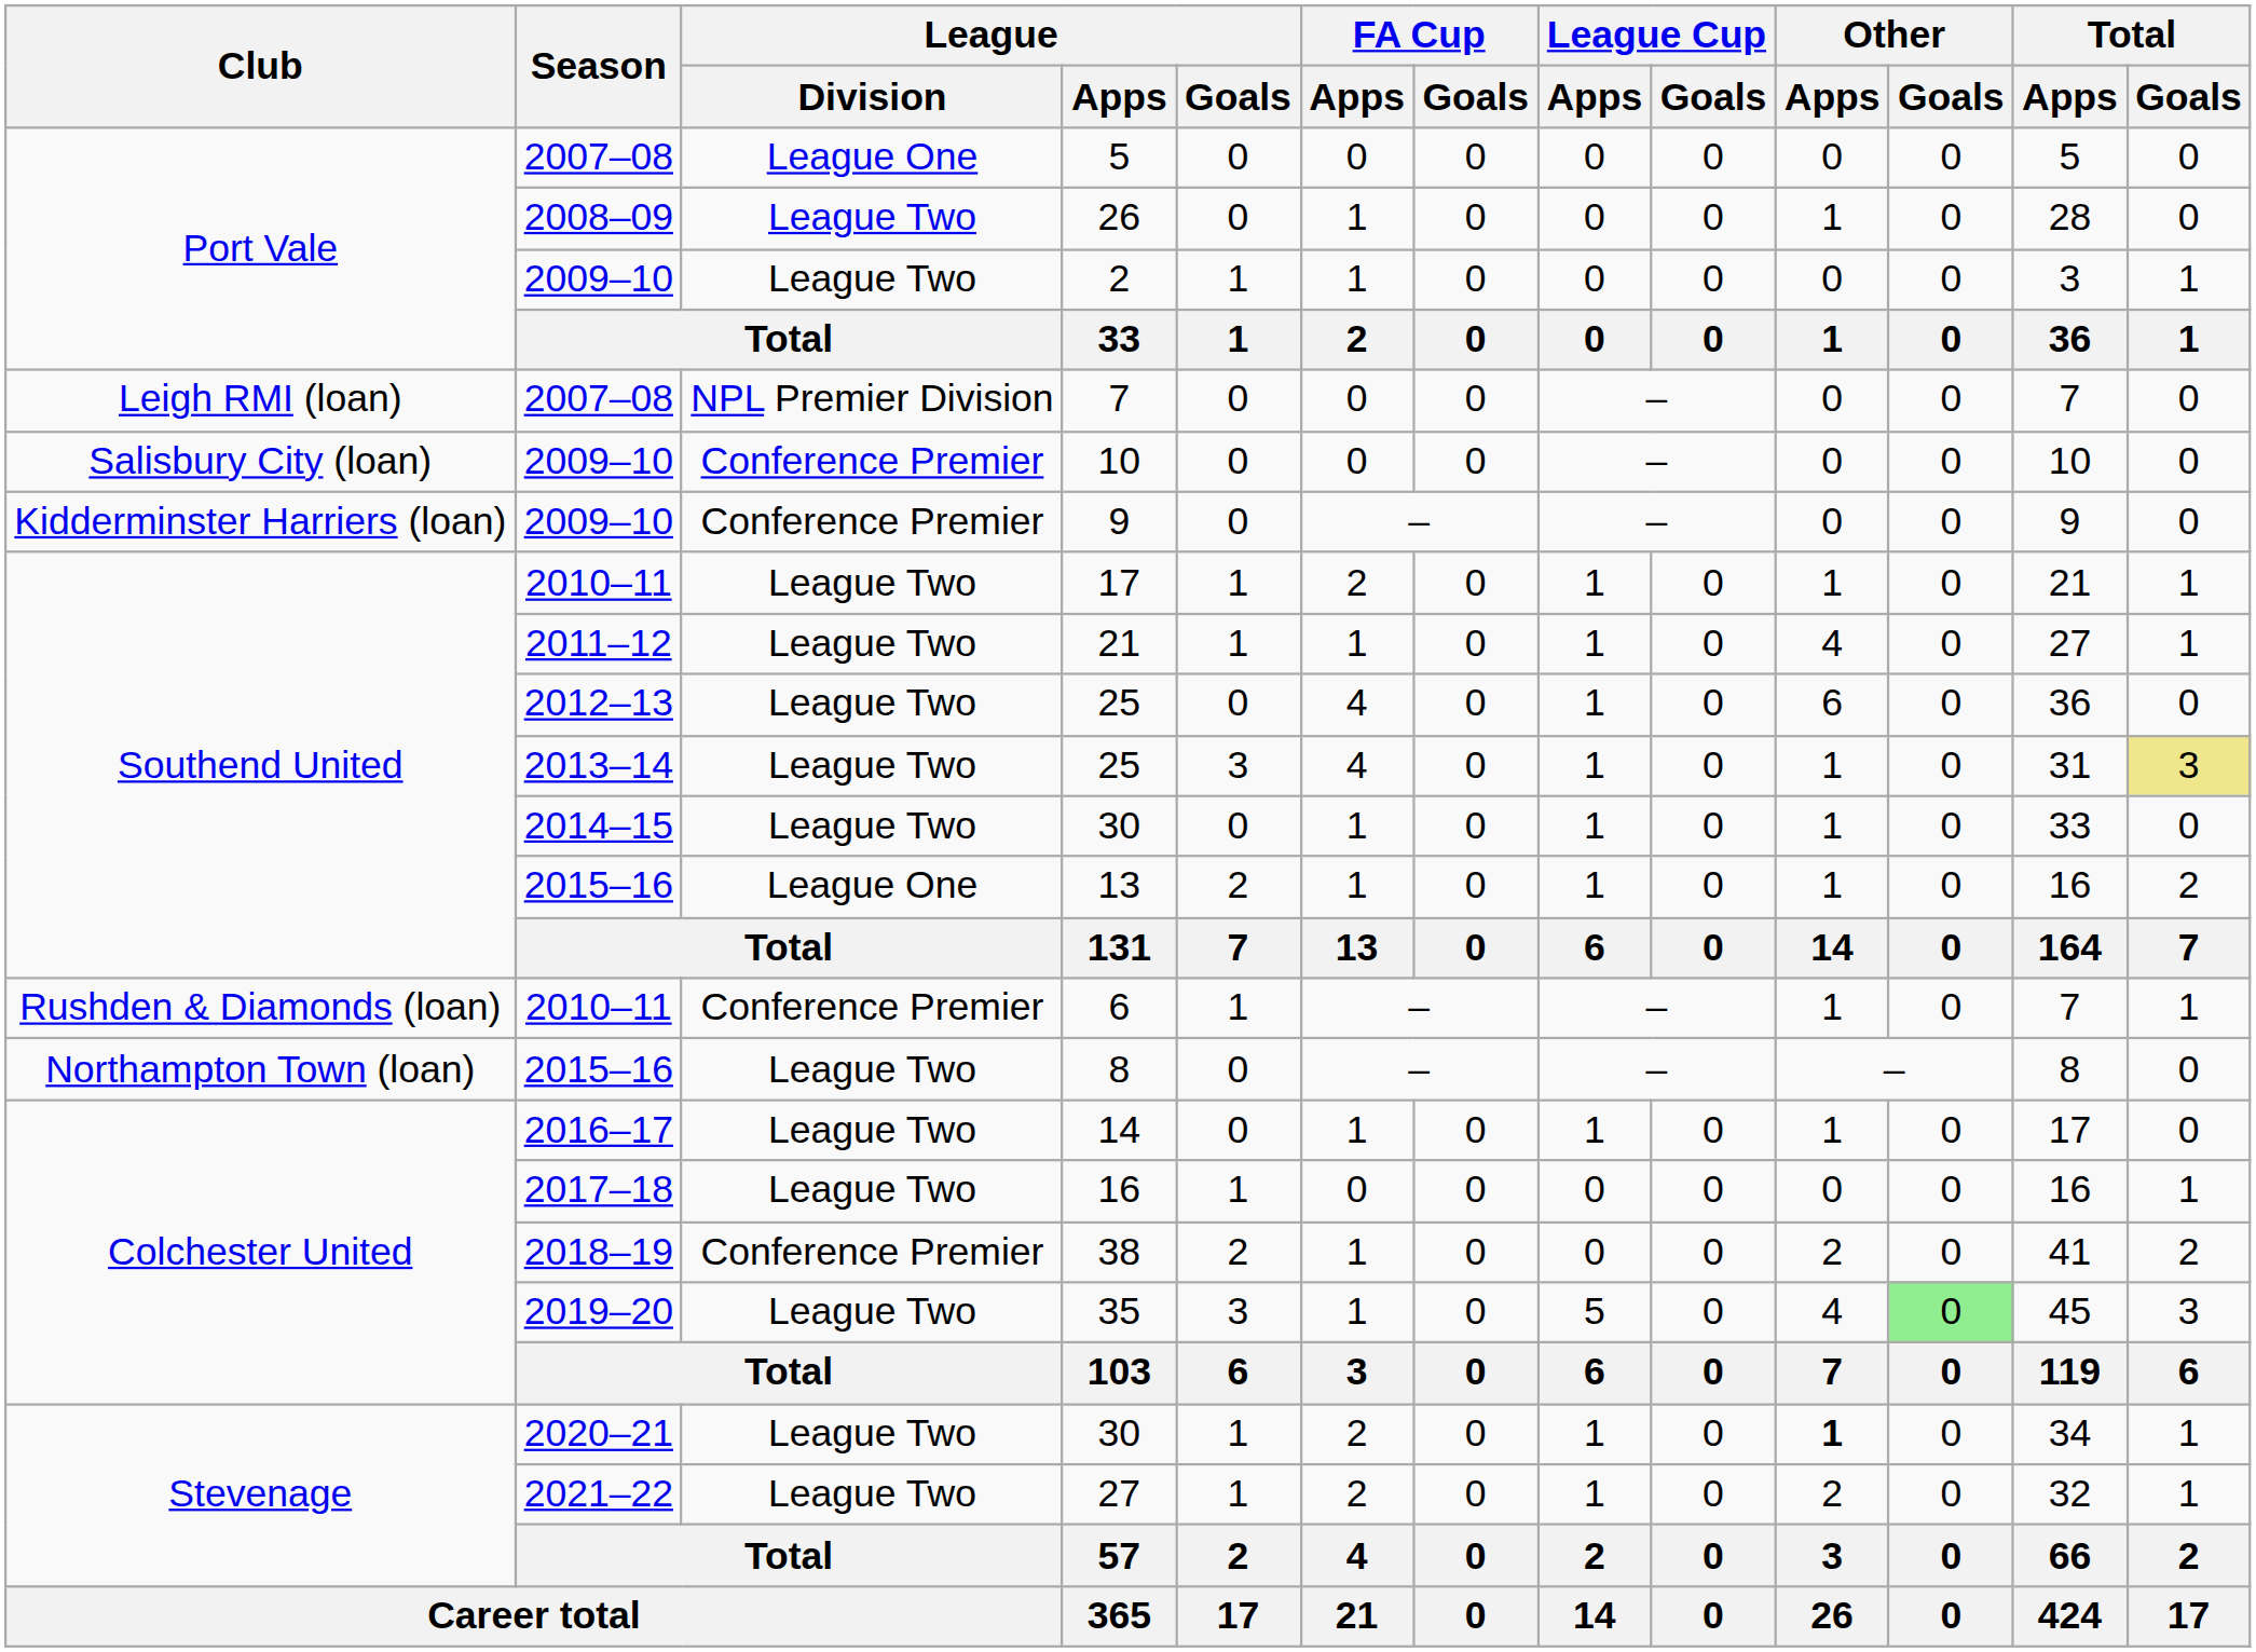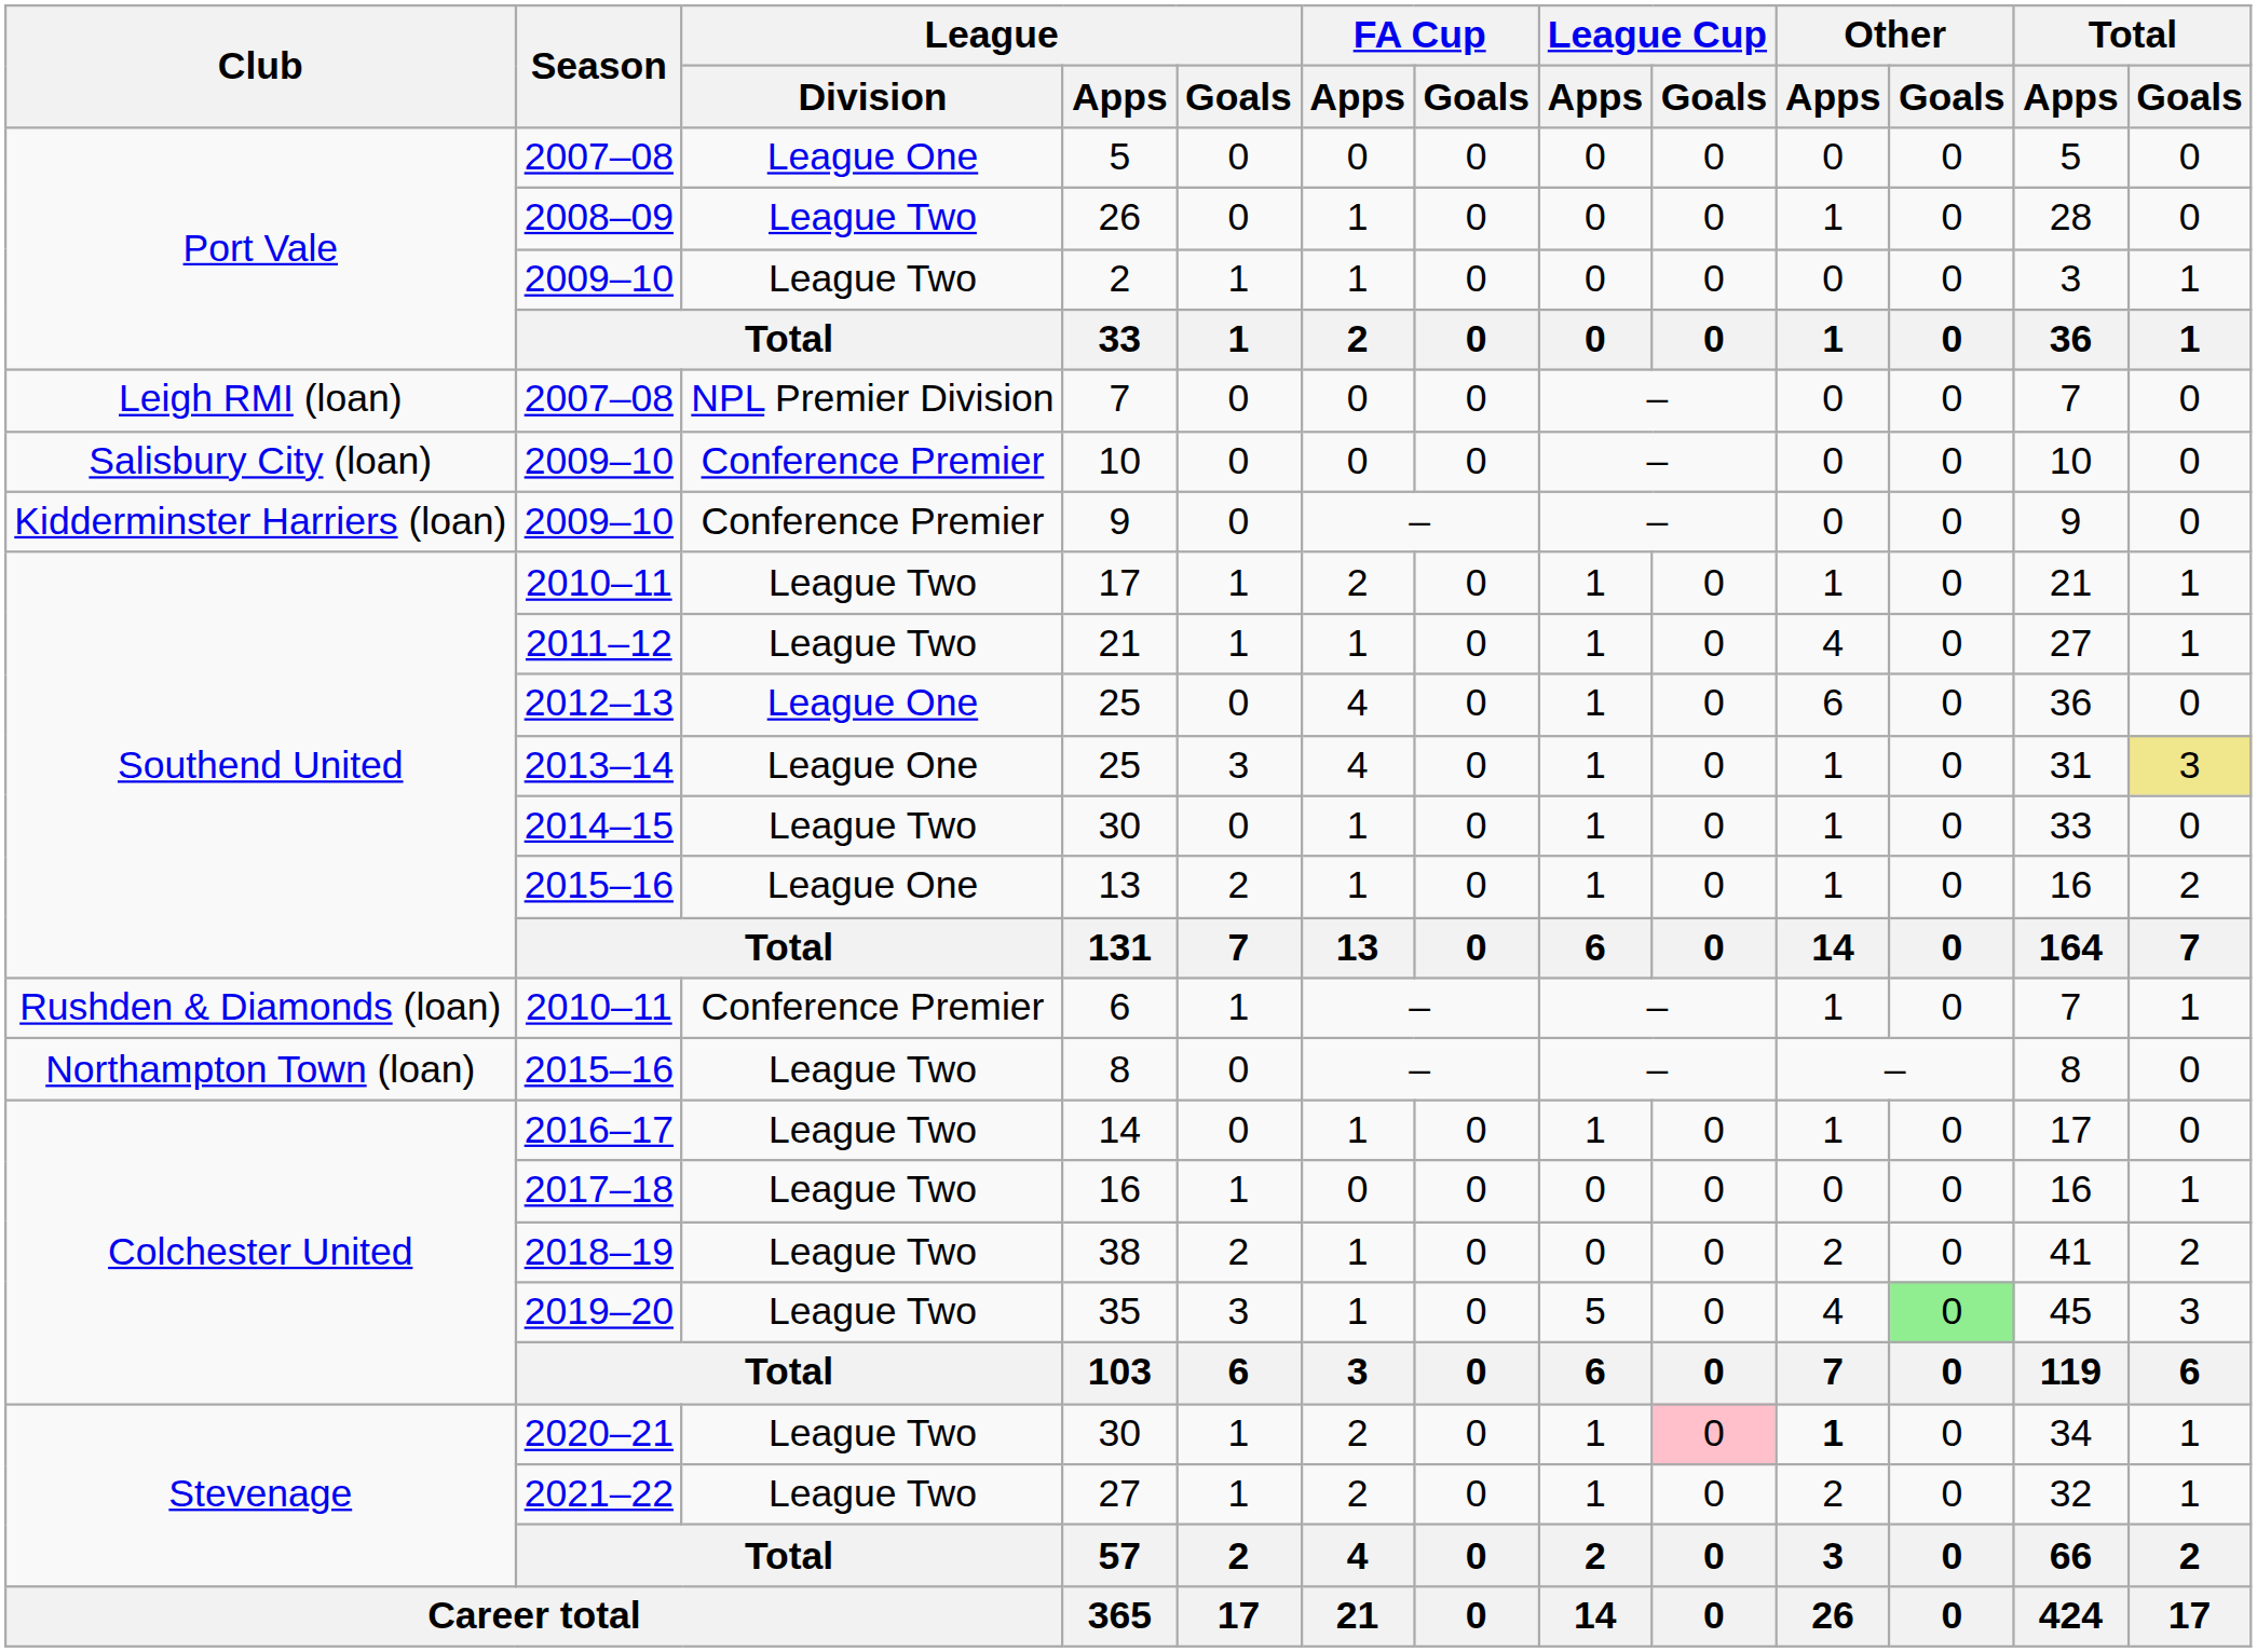2012–13 / 25 | League / Division: League Two -> League One
2013–14 / 25 | League / Division: League Two -> League One
38 | League / Division: Conference Premier -> League Two
2020–21 / 30 | League Cup / Goals: no background -> pink background
